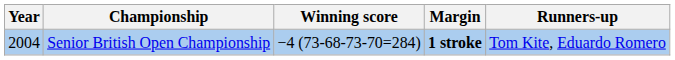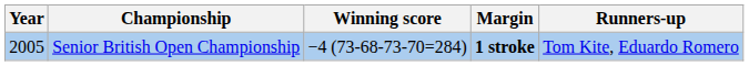Senior British Open Championship | Year: 2004 -> 2005
